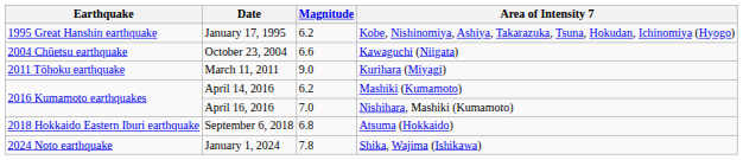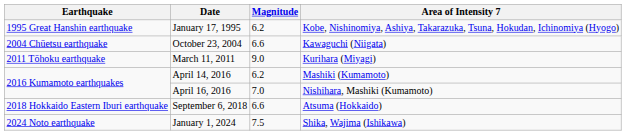September 6, 2018 | Magnitude: 6.8 -> 6.6
January 1, 2024 | Magnitude: 7.8 -> 7.5
